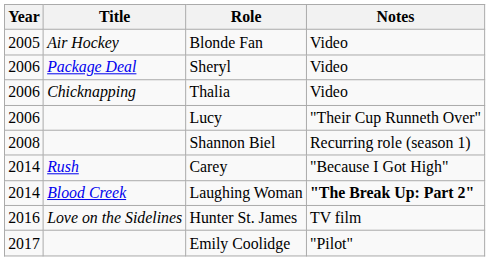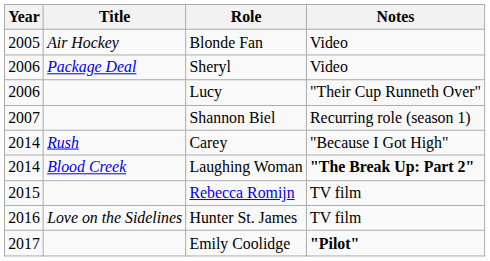- row: 2006 | Chicknapping | Thalia | Video
Shannon Biel | Year: 2008 -> 2007
+ row: 2015 | Rebecca Romijn | TV film
Emily Coolidge | Notes: normal -> bold
